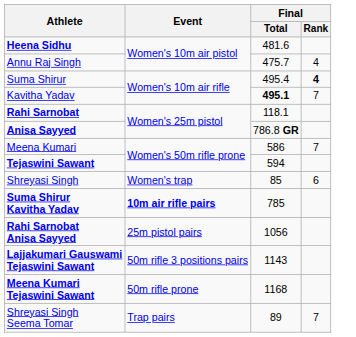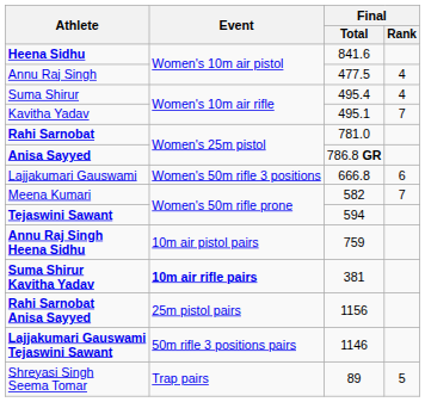Heena Sidhu | Final / Total: 481.6 -> 841.6
Annu Raj Singh | Final / Total: 475.7 -> 477.5
Suma Shirur | Final / Rank: bold -> normal
Kavitha Yadav | Final / Total: bold -> normal
Rahi Sarnobat | Final / Total: 118.1 -> 781.0
+ row: Lajjakumari Gauswami | Women's 50m rifle 3 positions | 666.8 | 6
Meena Kumari | Final / Total: 586 -> 582
- row: Shreyasi Singh | Women's trap | 85 | 6
+ row: Annu Raj Singh Heena Sidhu | 10m air pistol pairs | 759
Suma Shirur Kavitha Yadav | Final / Total: 785 -> 381
Rahi Sarnobat Anisa Sayyed | Final / Total: 1056 -> 1156
Lajjakumari Gauswami Tejaswini Sawant | Final / Total: 1143 -> 1146
- row: Meena Kumari Tejaswini Sawant | 50m rifle prone | 1168
Shreyasi Singh Seema Tomar | Final / Rank: 7 -> 5
